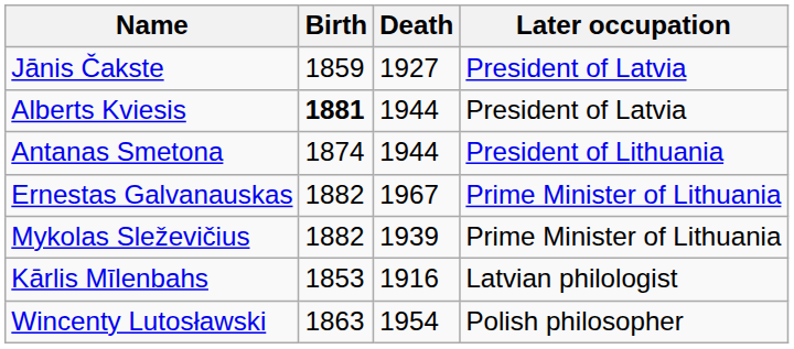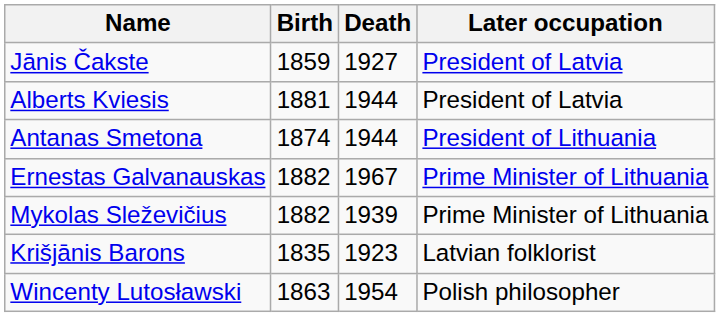Alberts Kviesis | Birth: bold -> normal
+ row: Krišjānis Barons | 1835 | 1923 | Latvian folklorist
- row: Kārlis Mīlenbahs | 1853 | 1916 | Latvian philologist
